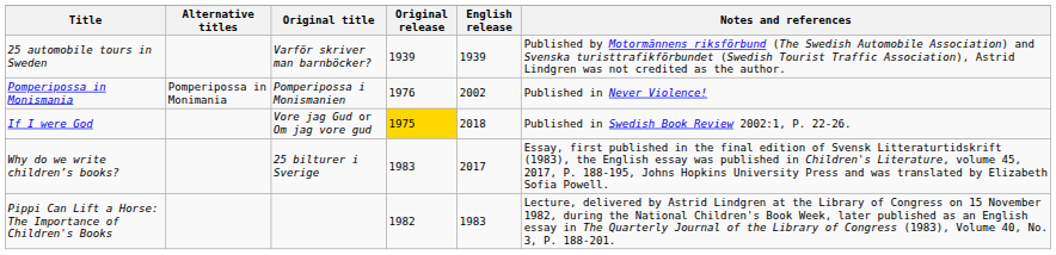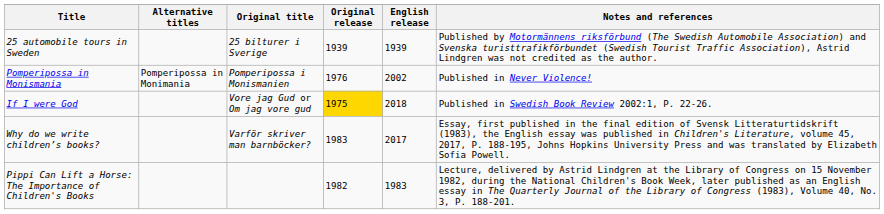25 automobile tours in Sweden | Original title: Varför skriver man barnböcker? -> 25 bilturer i Sverige
Why do we write children’s books? | Original title: 25 bilturer i Sverige -> Varför skriver man barnböcker?
